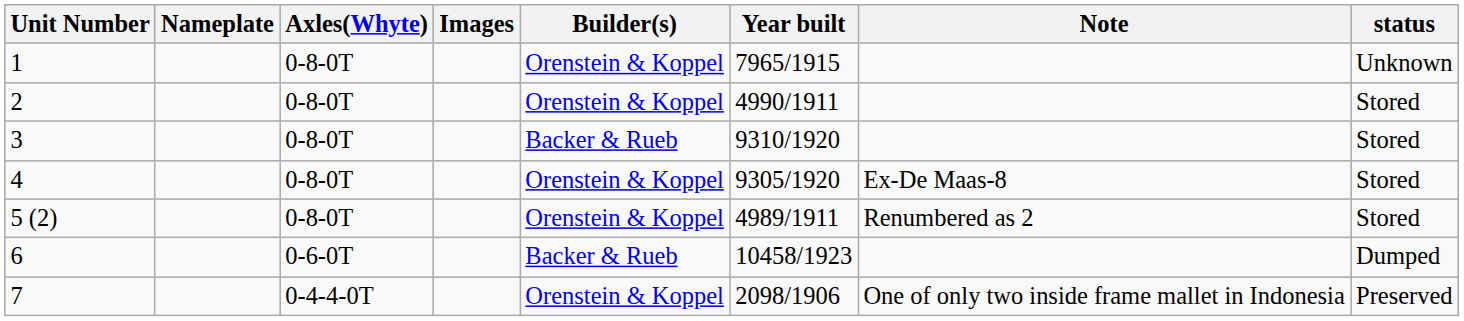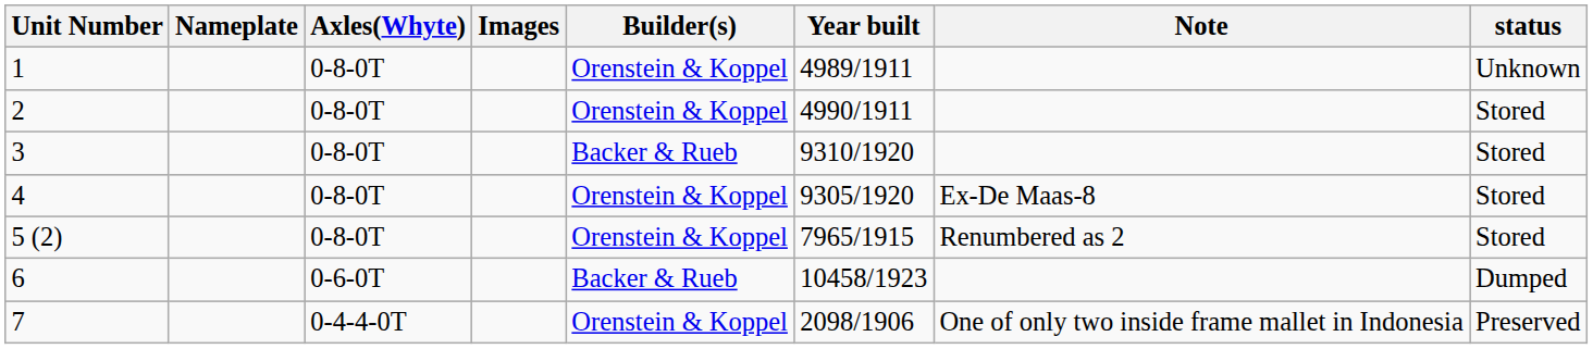1 | Year built: 7965/1915 -> 4989/1911
5 (2) | Year built: 4989/1911 -> 7965/1915
